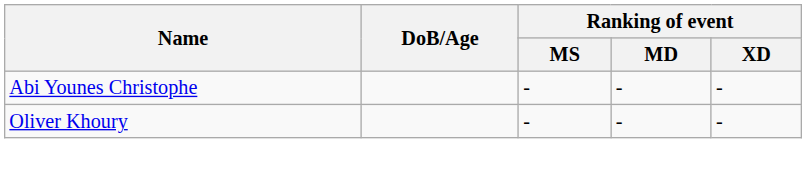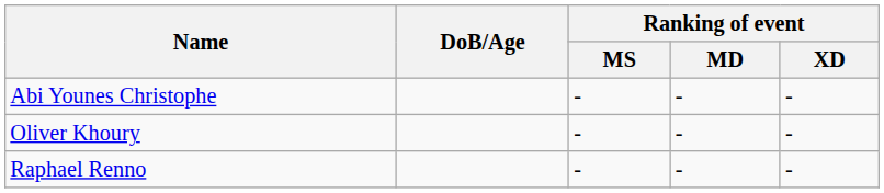+ row: Raphael Renno | - | - | -
